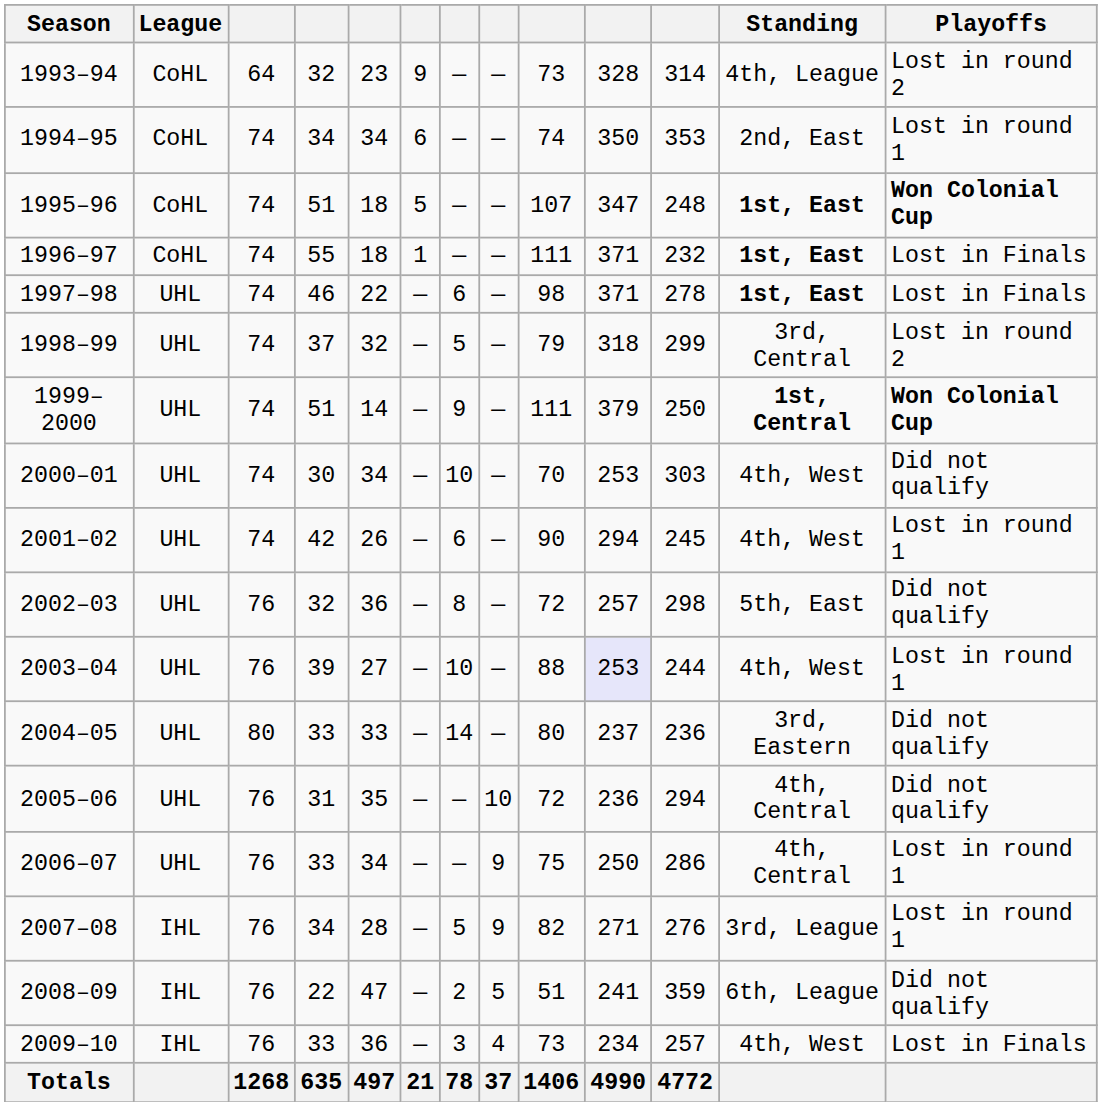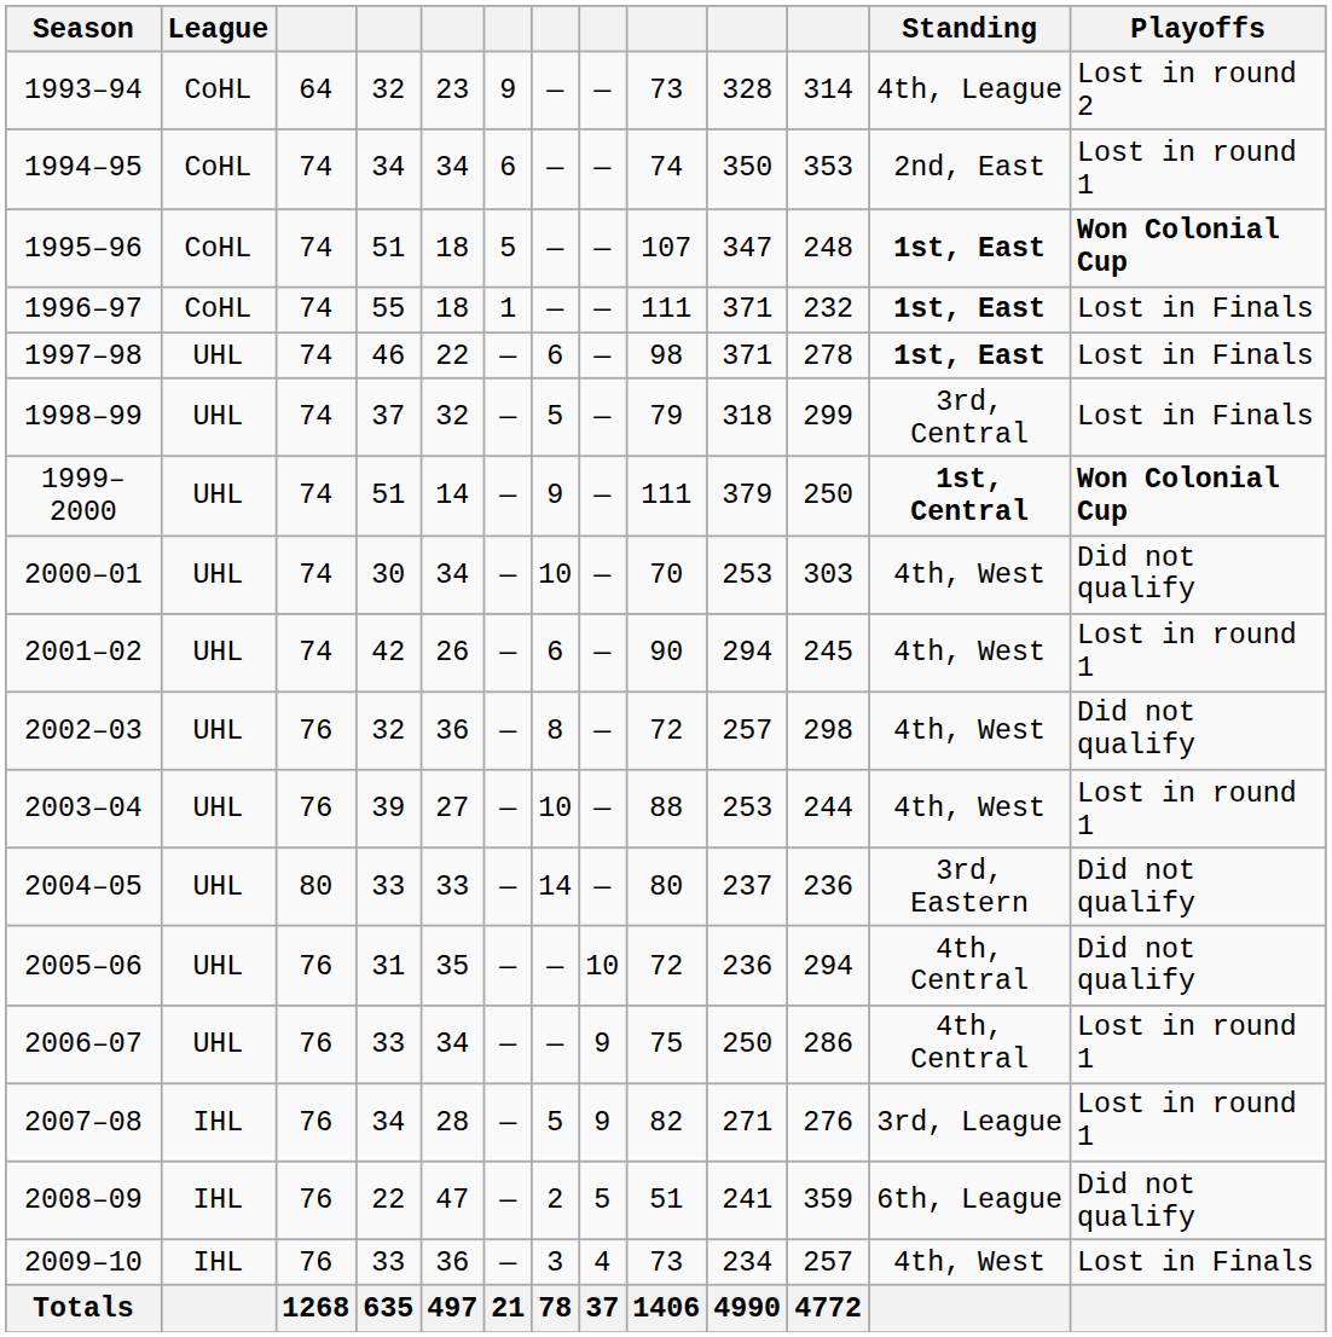1998–99 | Playoffs: Lost in round 2 -> Lost in Finals
2002–03 | Standing: 5th, East -> 4th, West
2003–04 | column 10: lavender background -> no background
